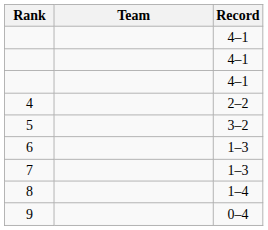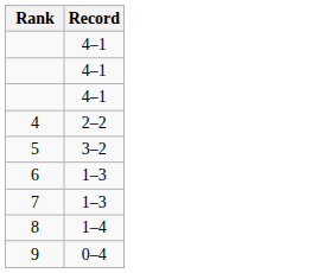- column: Team
